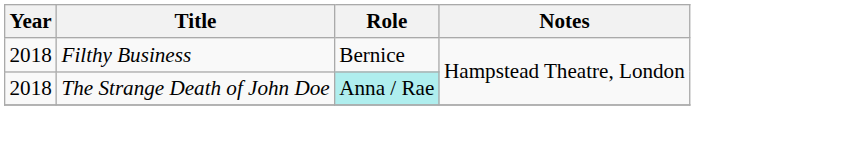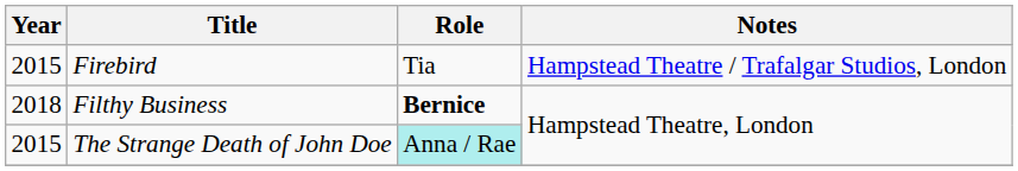+ row: 2015 | Firebird | Tia | Hampstead Theatre / Trafalgar Studios, London
Filthy Business | Role: normal -> bold
The Strange Death of John Doe | Year: 2018 -> 2015
